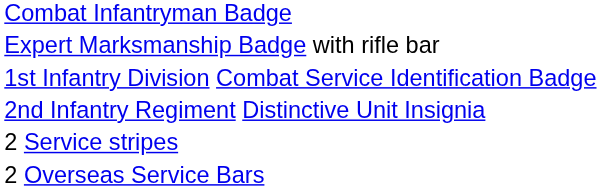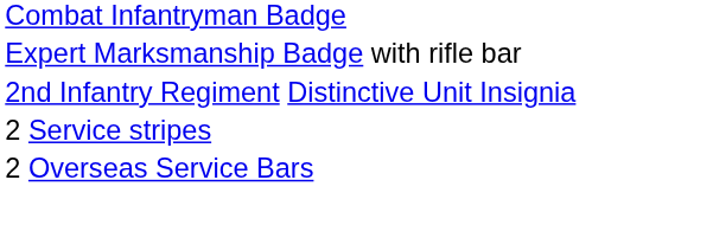- row: 1st Infantry Division Combat Service Identification Badge
